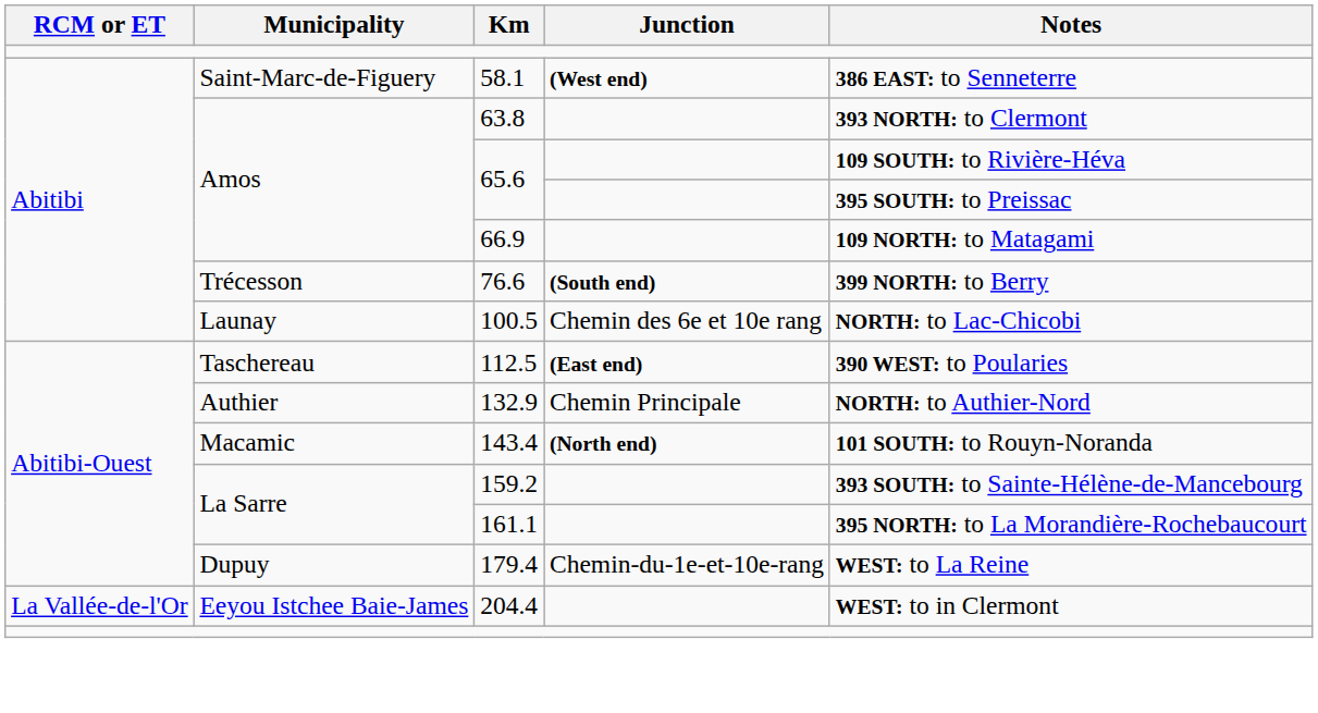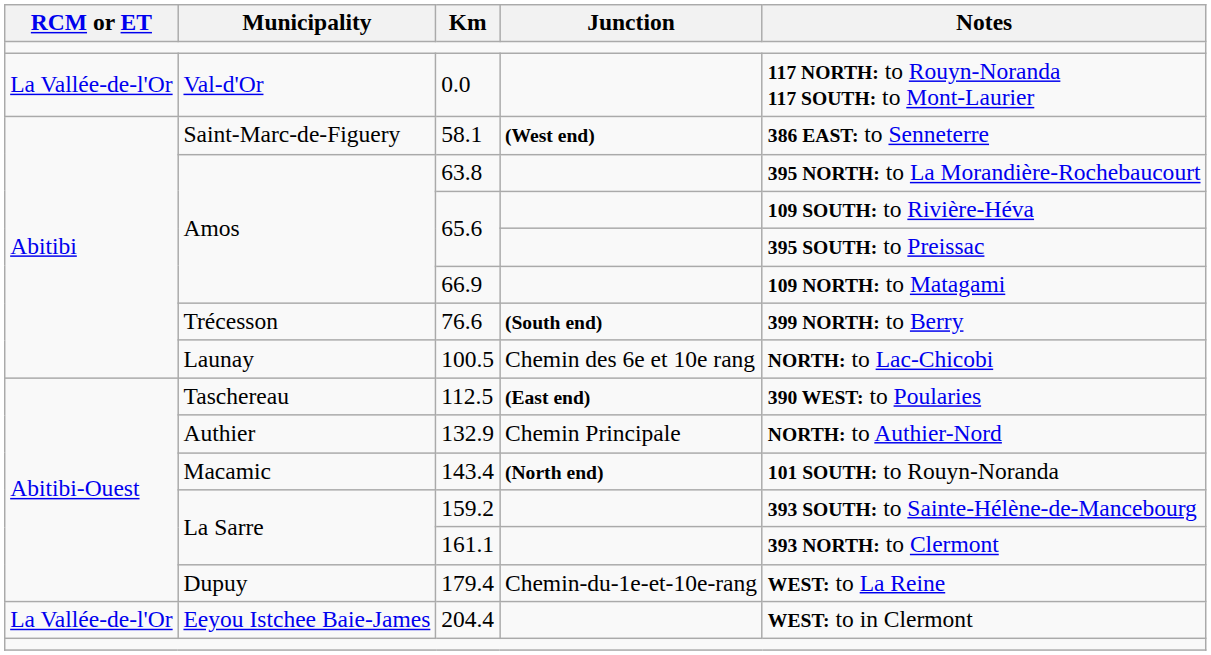+ row: La Vallée-de-l'Or | Val-d'Or | 0.0 | 117 NORTH: to Rouyn-Noranda 117 SOUTH: to Mont-Laurier
63.8 | Notes: 393 NORTH: to Clermont -> 395 NORTH: to La Morandière-Rochebaucourt
161.1 | Notes: 395 NORTH: to La Morandière-Rochebaucourt -> 393 NORTH: to Clermont
